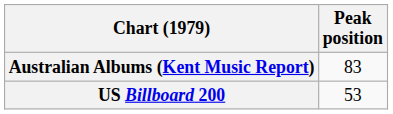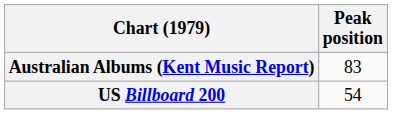US Billboard 200 | Peak position: 53 -> 54
